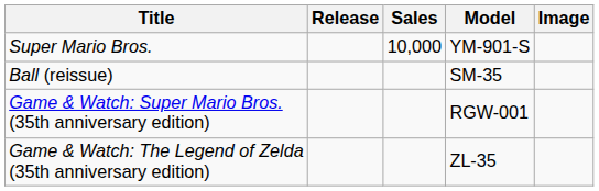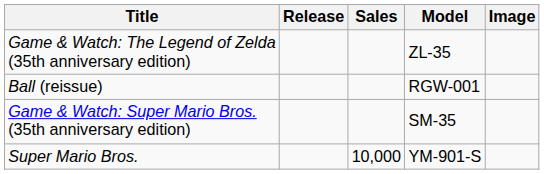rows swapped: Super Mario Bros. <-> Game & Watch: The Legend of Zelda (35th anniversary edition)
Ball (reissue) | Model: SM-35 -> RGW-001
Game & Watch: Super Mario Bros. (35th anniversary edition) | Model: RGW-001 -> SM-35
